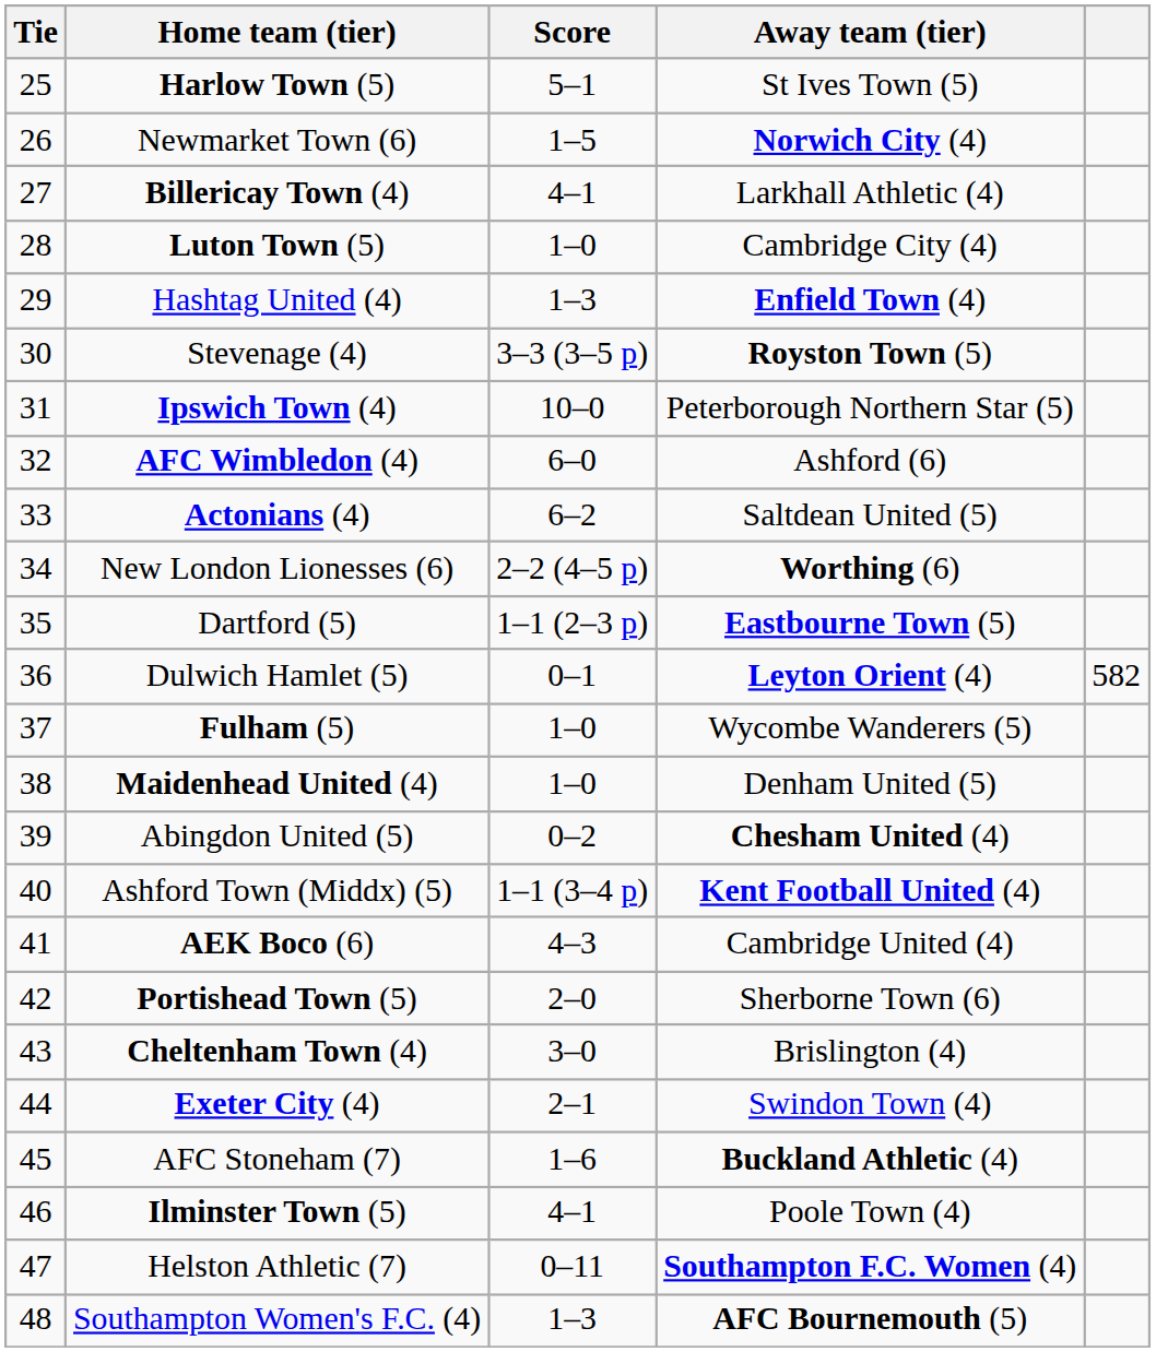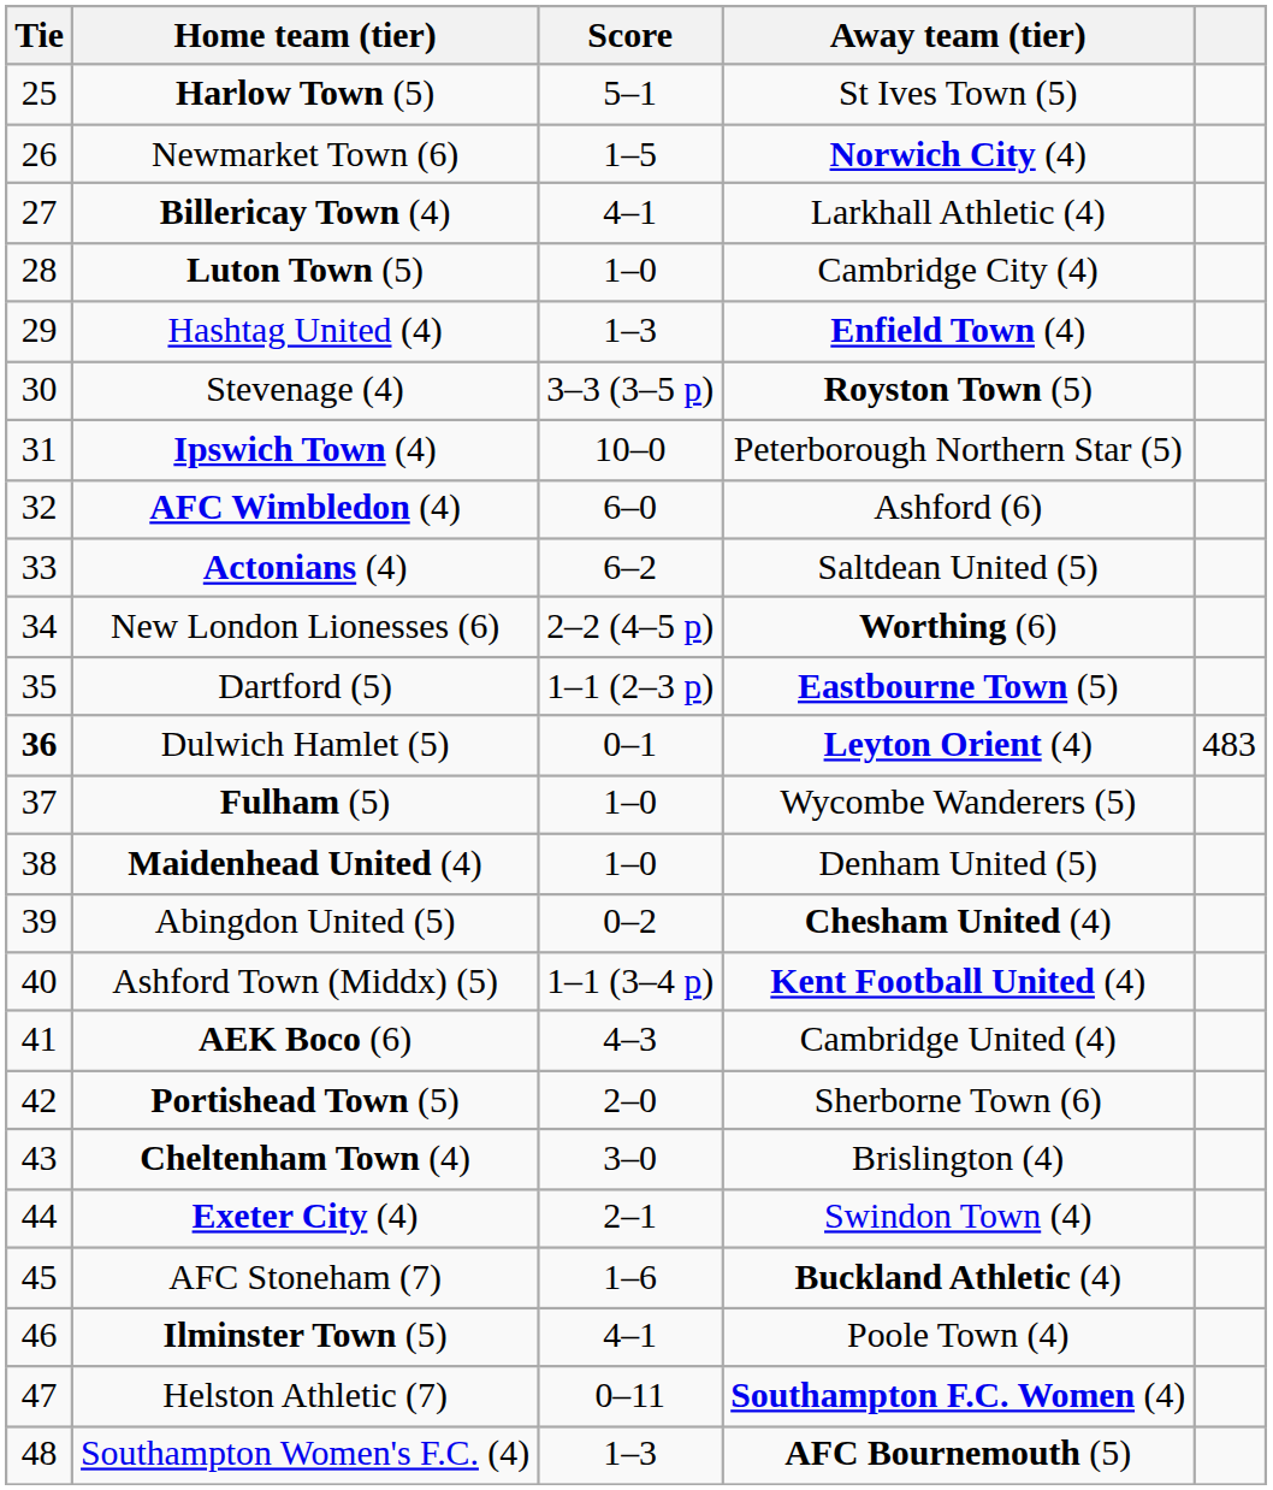Dulwich Hamlet (5) | Tie: normal -> bold
Dulwich Hamlet (5) | column 5: 582 -> 483
